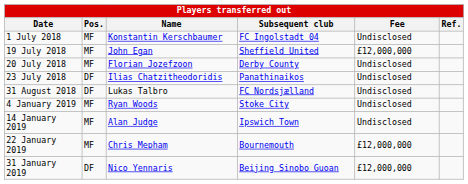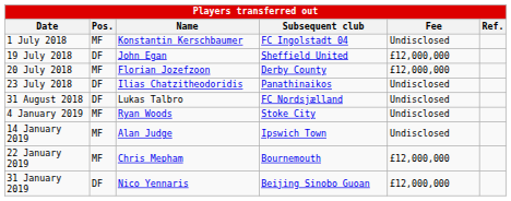19 July 2018 | Pos.: MF -> DF
20 July 2018 | Fee: Undisclosed -> £12,000,000
